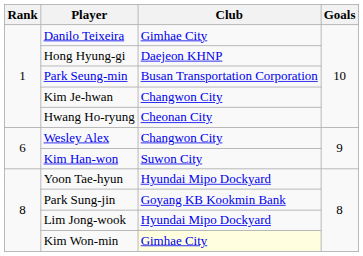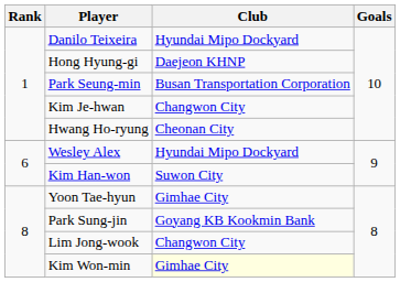Danilo Teixeira | Club: Gimhae City -> Hyundai Mipo Dockyard
Wesley Alex | Club: Changwon City -> Hyundai Mipo Dockyard
Yoon Tae-hyun | Club: Hyundai Mipo Dockyard -> Gimhae City
Lim Jong-wook | Club: Hyundai Mipo Dockyard -> Changwon City
